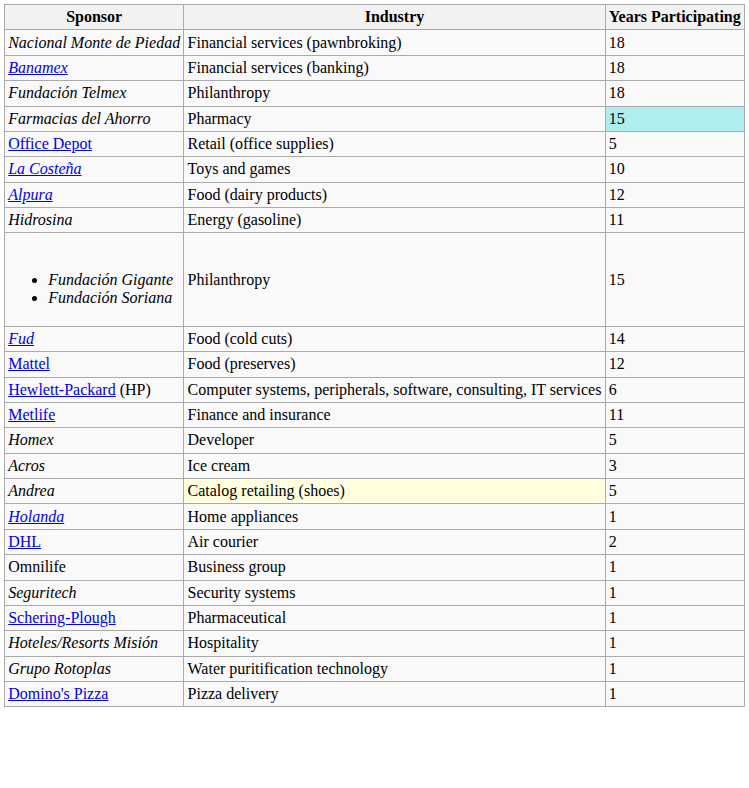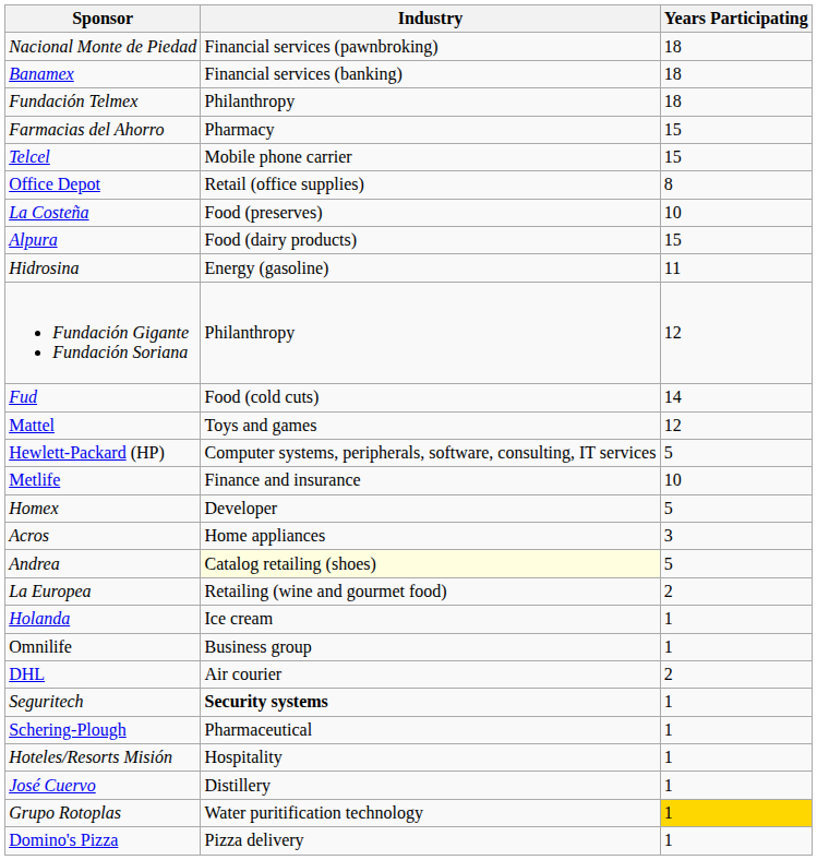Farmacias del Ahorro | Years Participating: paleturquoise background -> no background
+ row: Telcel | Mobile phone carrier | 15
Office Depot | Years Participating: 5 -> 8
La Costeña | Industry: Toys and games -> Food (preserves)
Alpura | Years Participating: 12 -> 15
Fundación Gigante Fundación Soriana | Years Participating: 15 -> 12
Mattel | Industry: Food (preserves) -> Toys and games
Hewlett-Packard (HP) | Years Participating: 6 -> 5
Metlife | Years Participating: 11 -> 10
Acros | Industry: Ice cream -> Home appliances
+ row: La Europea | Retailing (wine and gourmet food) | 2
Holanda | Industry: Home appliances -> Ice cream
rows swapped: DHL <-> Omnilife
Seguritech | Industry: normal -> bold
+ row: José Cuervo | Distillery | 1
Grupo Rotoplas | Years Participating: no background -> gold background
